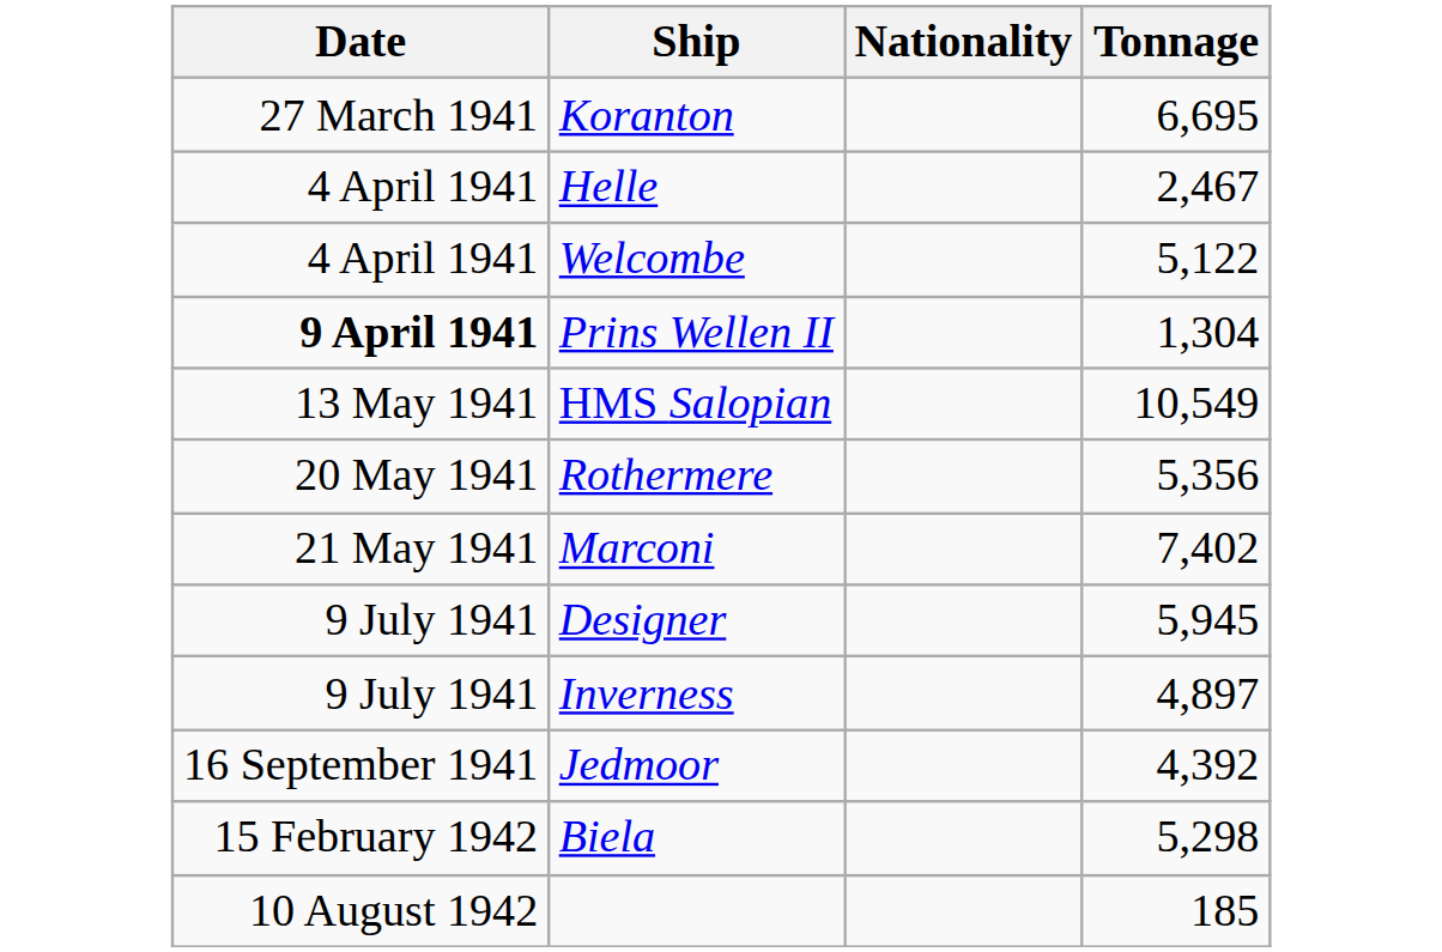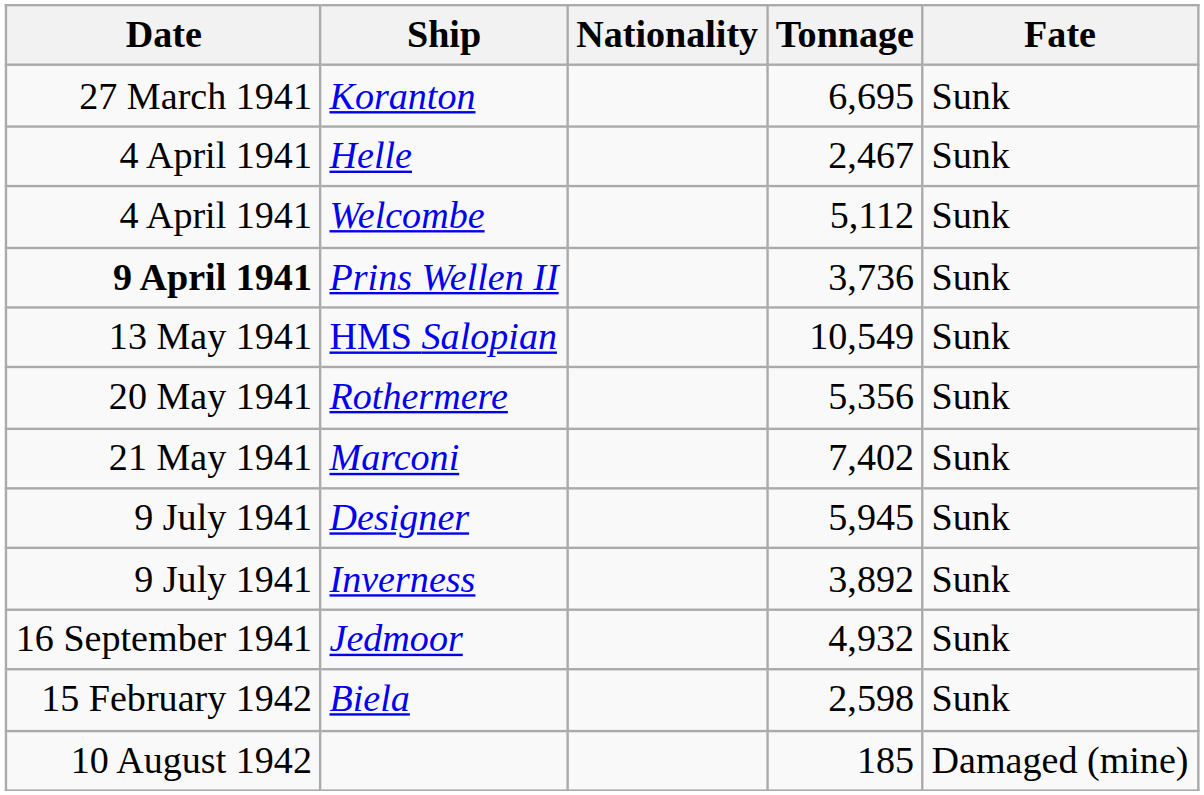+ column: Fate | Sunk | Sunk | Sunk | Sunk | Sunk | Sunk | Sunk | Sunk | Sunk | Sunk | Sunk | Damaged (mine)
Welcombe | Tonnage: 5,122 -> 5,112
Prins Wellen II | Tonnage: 1,304 -> 3,736
Inverness | Tonnage: 4,897 -> 3,892
Jedmoor | Tonnage: 4,392 -> 4,932
Biela | Tonnage: 5,298 -> 2,598
